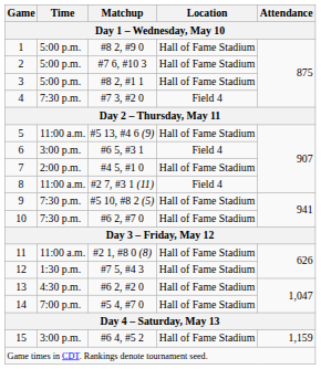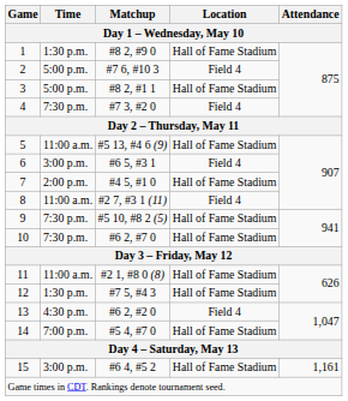1 | Time: 5:00 p.m. -> 1:30 p.m.
2 | Location: Hall of Fame Stadium -> Field 4
13 | Location: Hall of Fame Stadium -> Field 4
15 | Attendance: 1,159 -> 1,161
